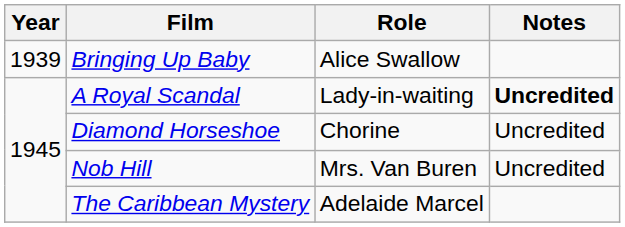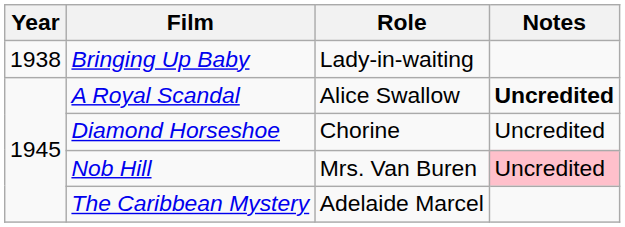Bringing Up Baby | Year: 1939 -> 1938
Bringing Up Baby | Role: Alice Swallow -> Lady-in-waiting
A Royal Scandal | Role: Lady-in-waiting -> Alice Swallow
Nob Hill | Notes: no background -> pink background
